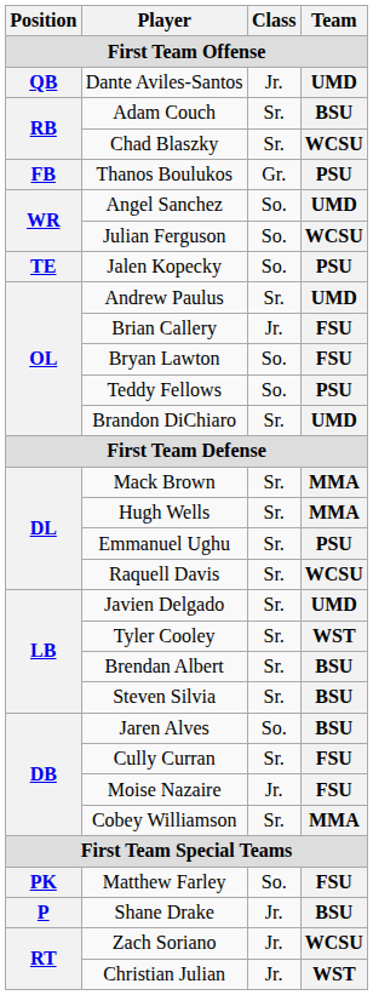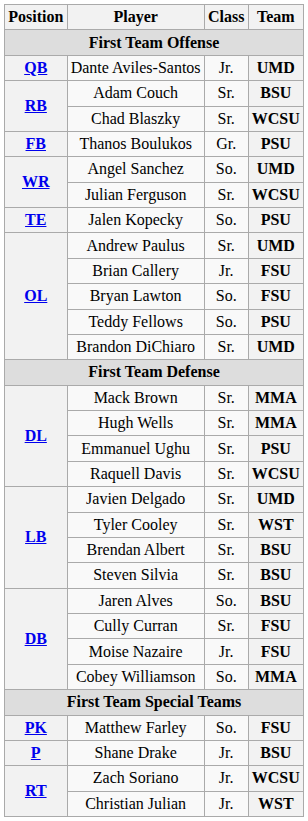Julian Ferguson | Class: So. -> Sr.
Cobey Williamson | Class: Sr. -> So.
